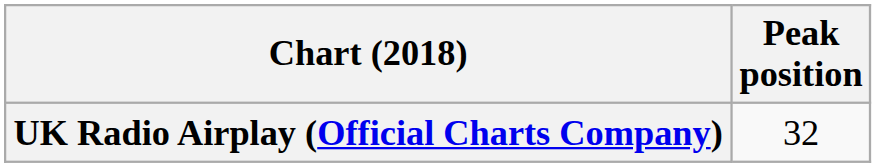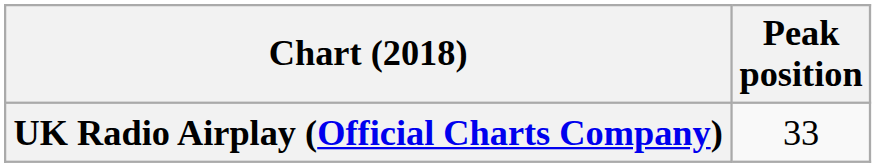UK Radio Airplay (Official Charts Company) | Peak position: 32 -> 33
